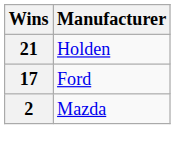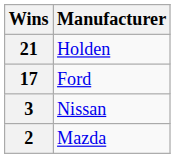+ row: 3 | Nissan
